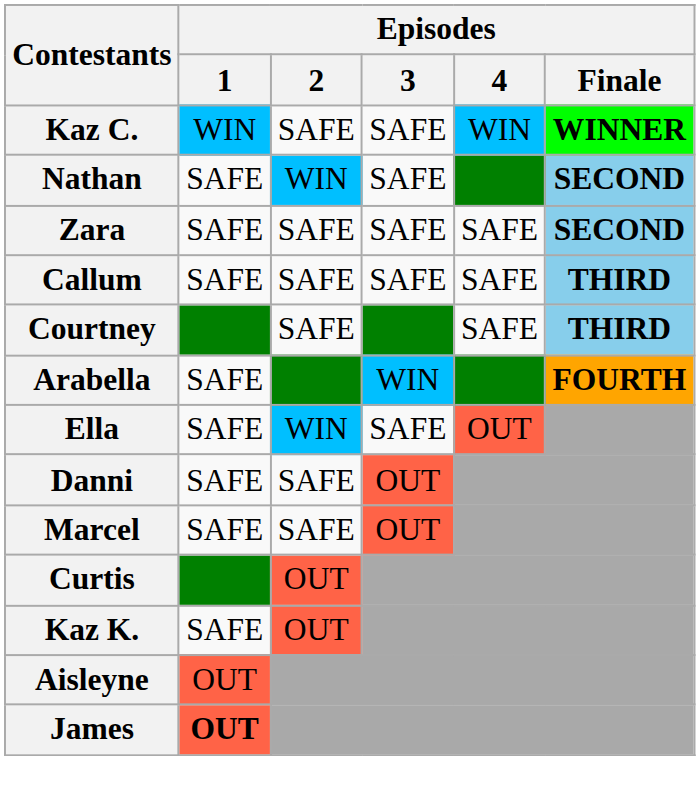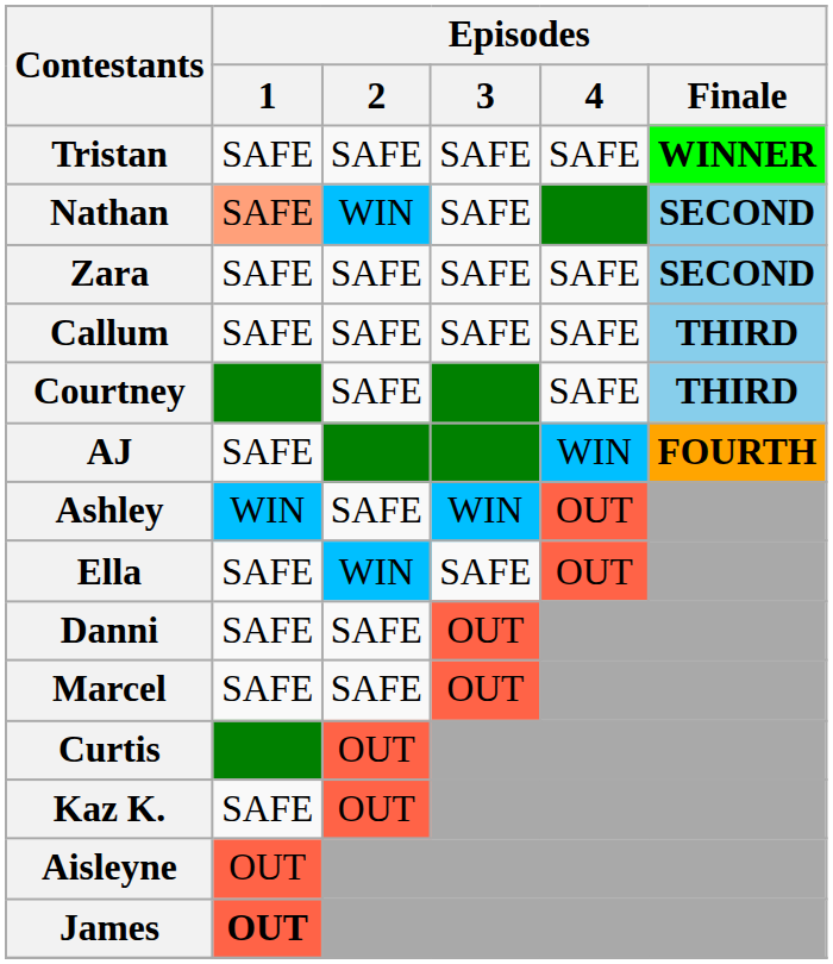- row: Kaz C. | WIN | SAFE | SAFE | WIN | WINNER
+ row: Tristan | SAFE | SAFE | SAFE | SAFE | WINNER
Nathan | Episodes / 1: no background -> lightsalmon background
+ row: AJ | SAFE | WIN | FOURTH
- row: Arabella | SAFE | WIN | FOURTH
+ row: Ashley | WIN | SAFE | WIN | OUT
